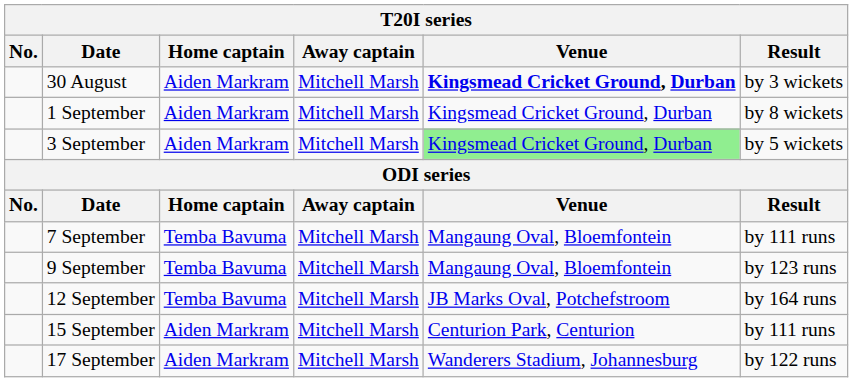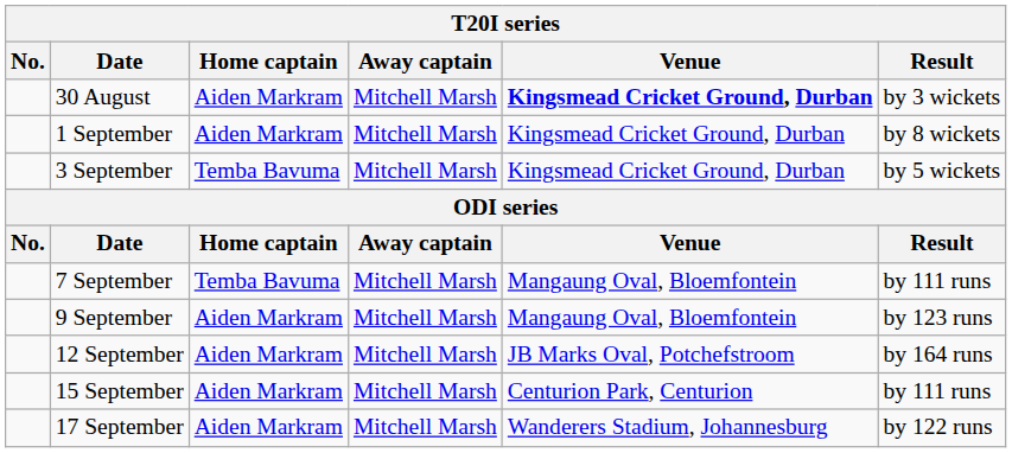3 September | Home captain: Aiden Markram -> Temba Bavuma
3 September | Venue: lightgreen background -> no background
9 September | Home captain: Temba Bavuma -> Aiden Markram
12 September | Home captain: Temba Bavuma -> Aiden Markram
